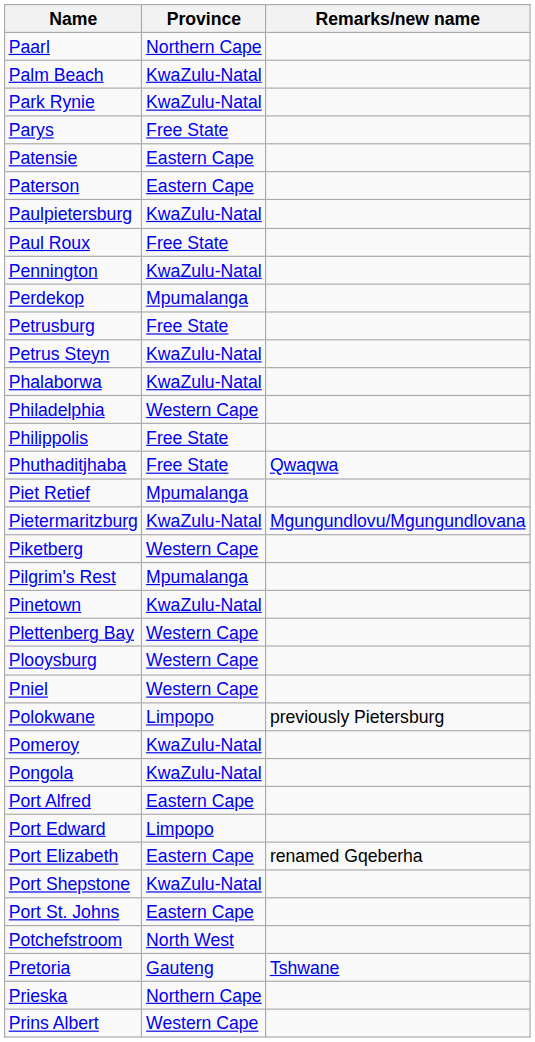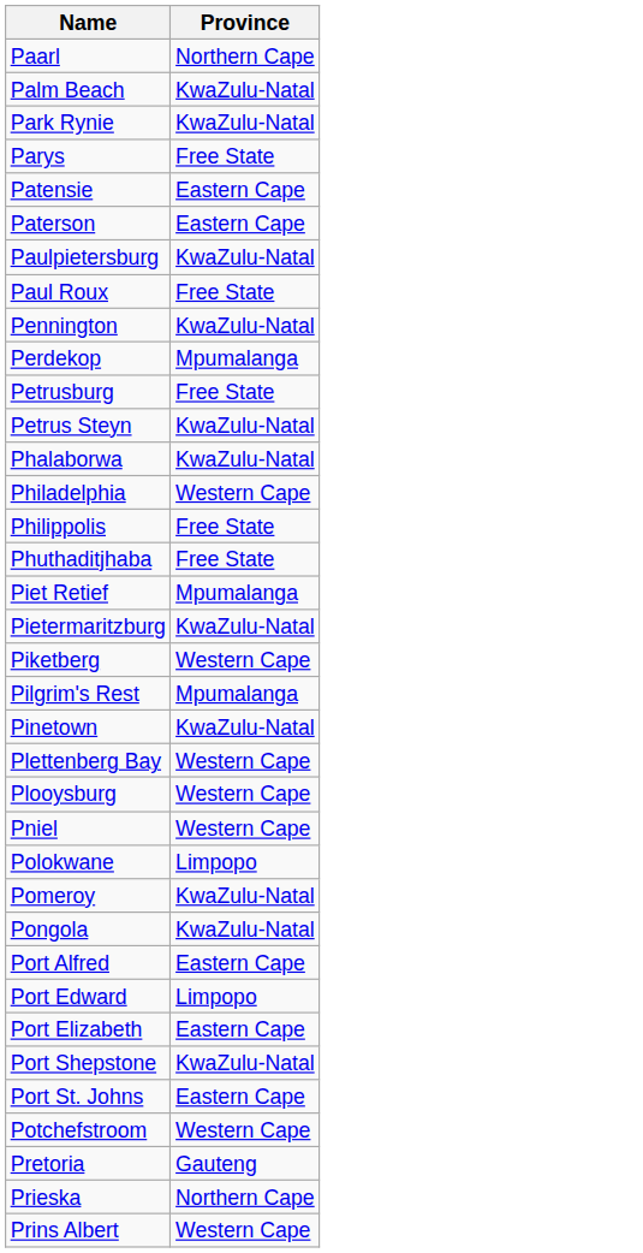- column: Remarks/new name | Qwaqwa | Mgungundlovu/Mgungundlovana | previously Pietersburg | renamed Gqeberha | Tshwane
Potchefstroom | Province: North West -> Western Cape
